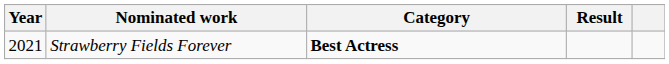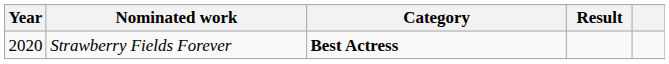Strawberry Fields Forever | Year: 2021 -> 2020
